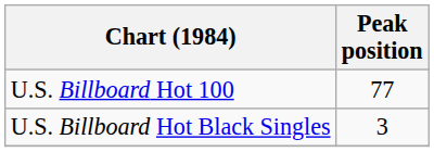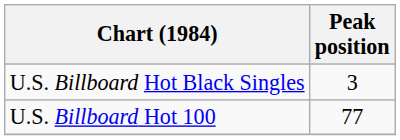rows swapped: U.S. Billboard Hot 100 <-> U.S. Billboard Hot Black Singles
